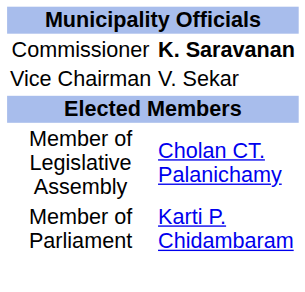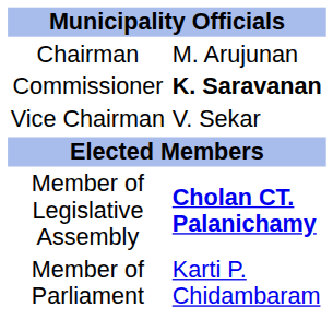+ row: Chairman | M. Arujunan
Member of Legislative Assembly | column 2: normal -> bold
